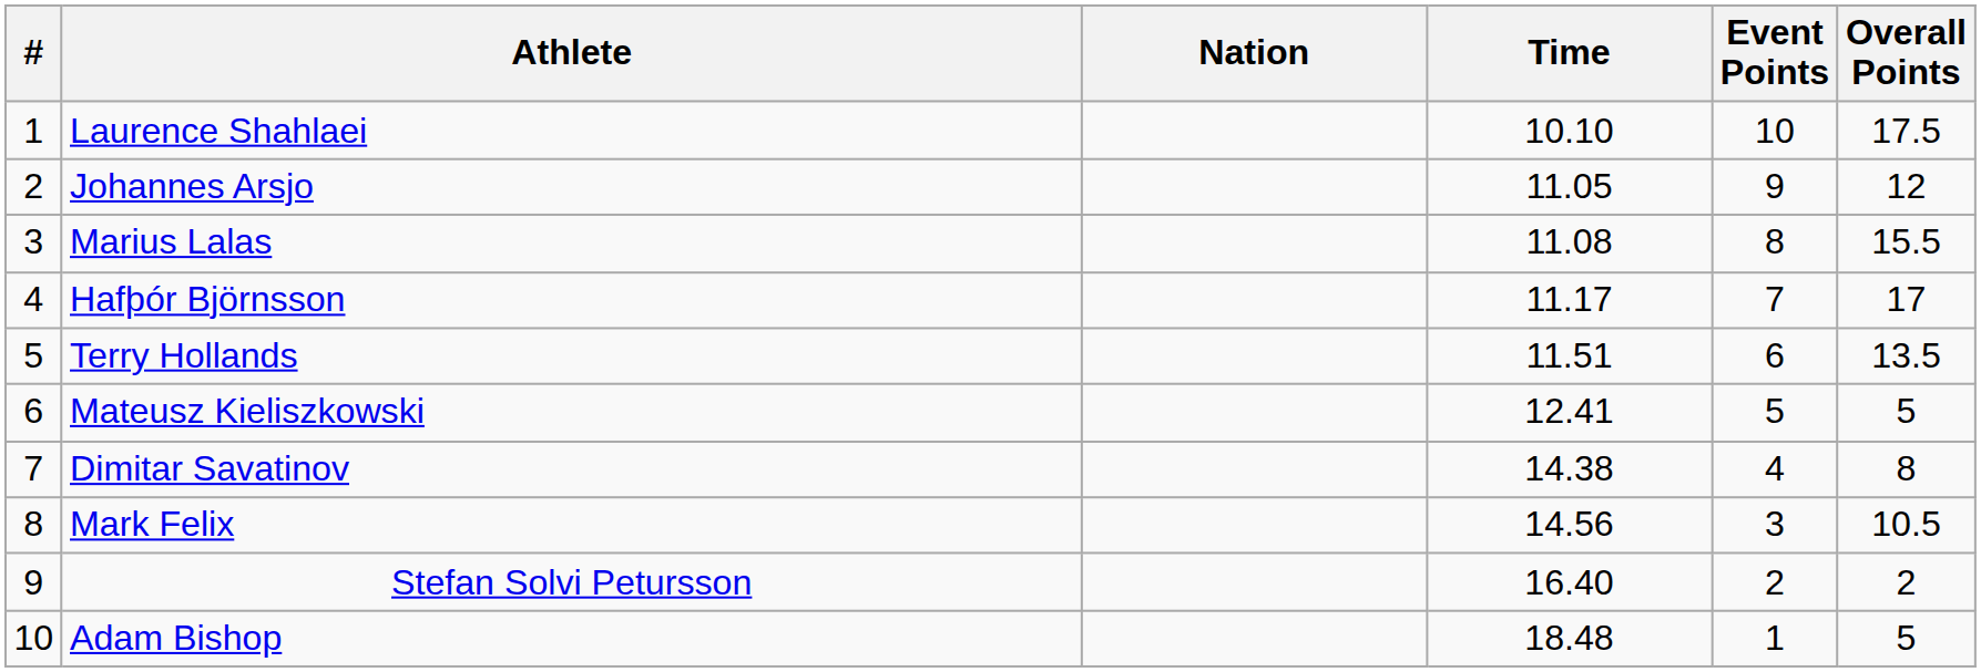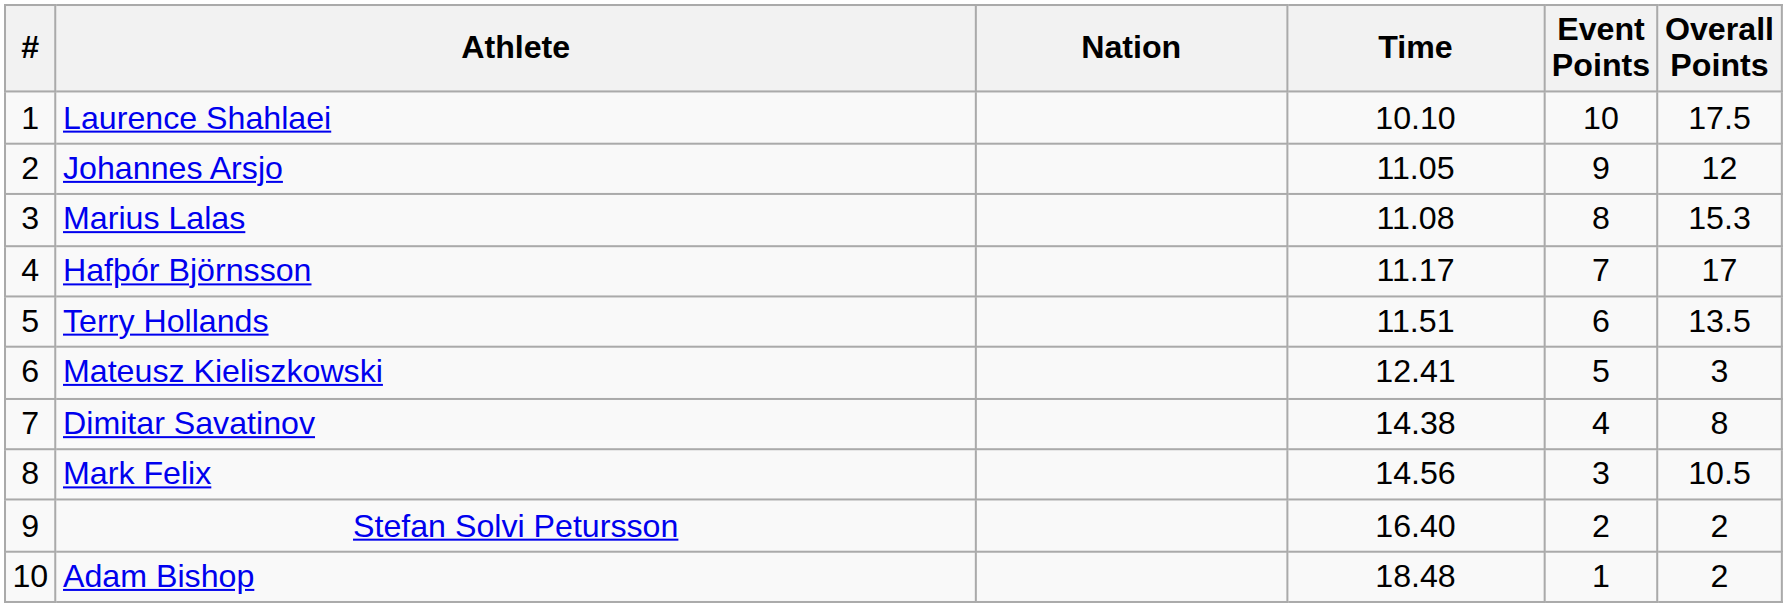Marius Lalas | Overall Points: 15.5 -> 15.3
Mateusz Kieliszkowski | Overall Points: 5 -> 3
Adam Bishop | Overall Points: 5 -> 2
